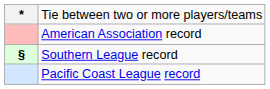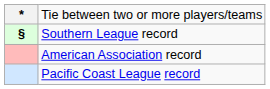rows swapped: Southern League record <-> American Association record
